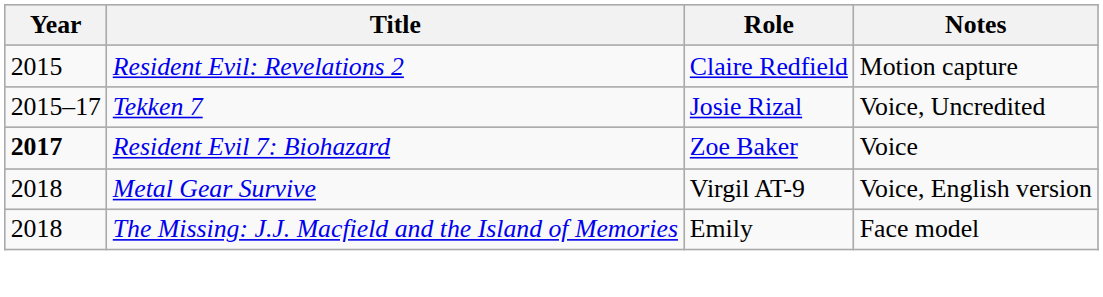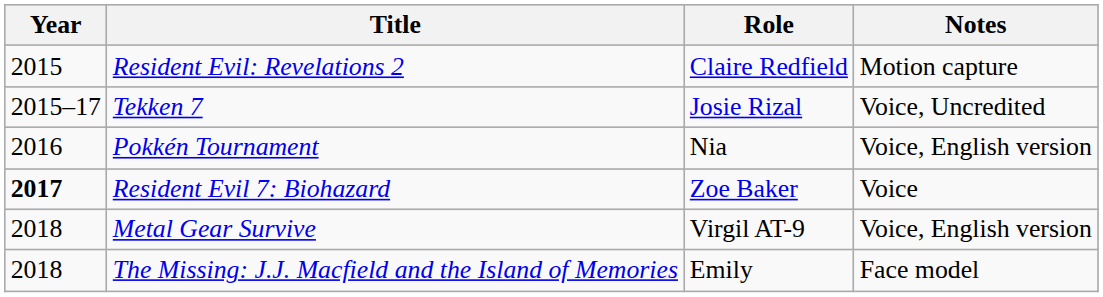+ row: 2016 | Pokkén Tournament | Nia | Voice, English version
